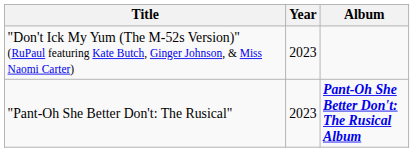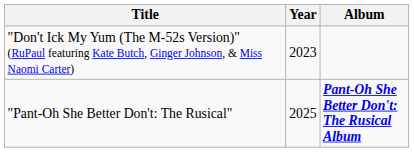"Pant-Oh She Better Don't: The Rusical" | Year: 2023 -> 2025
